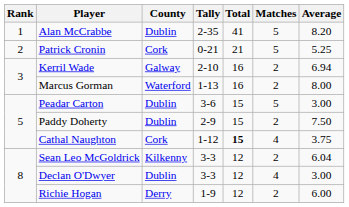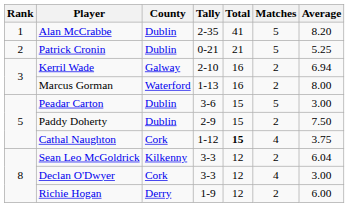Patrick Cronin | County: Cork -> Dublin
Declan O'Dwyer | County: Dublin -> Cork
